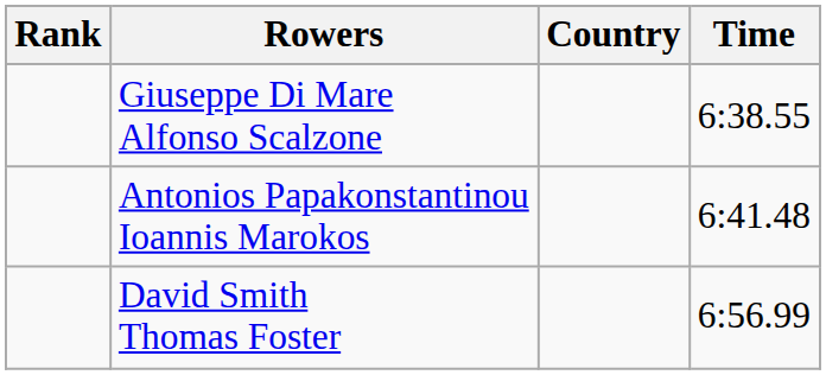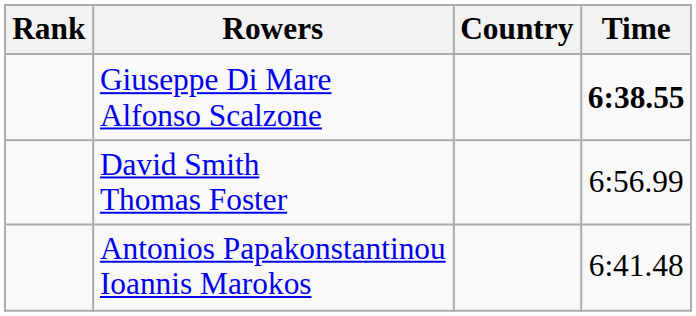Giuseppe Di Mare Alfonso Scalzone | Time: normal -> bold
rows swapped: Antonios Papakonstantinou Ioannis Marokos <-> David Smith Thomas Foster
